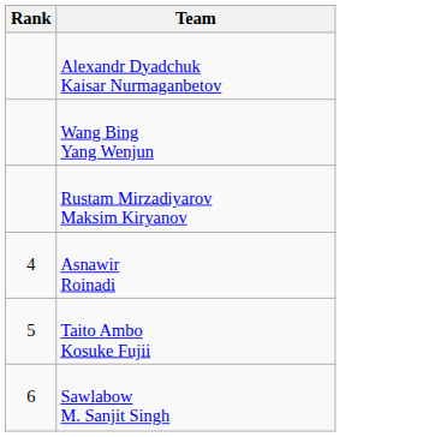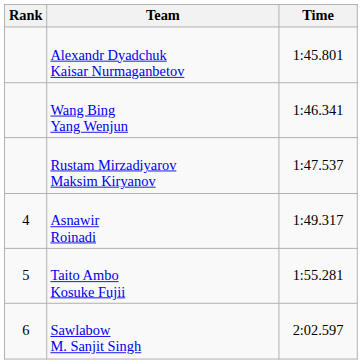+ column: Time | 1:45.801 | 1:46.341 | 1:47.537 | 1:49.317 | 1:55.281 | 2:02.597
